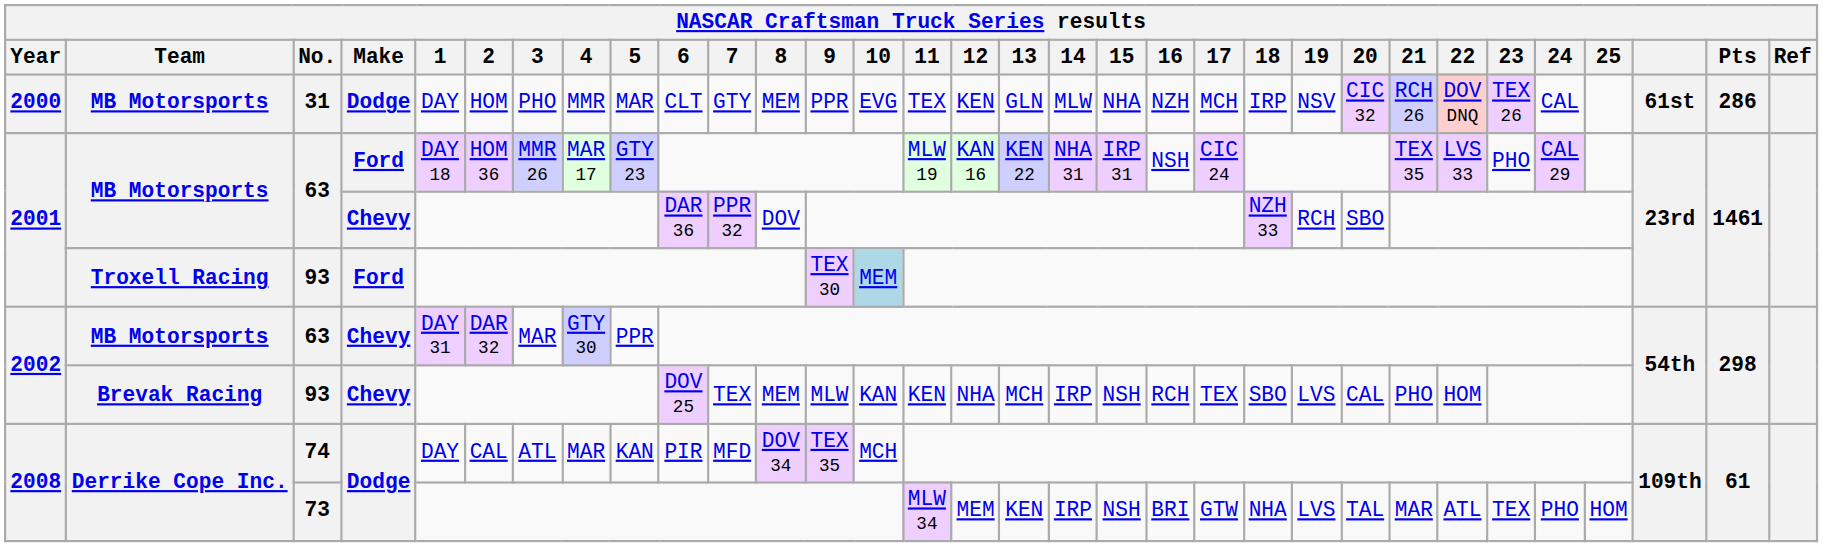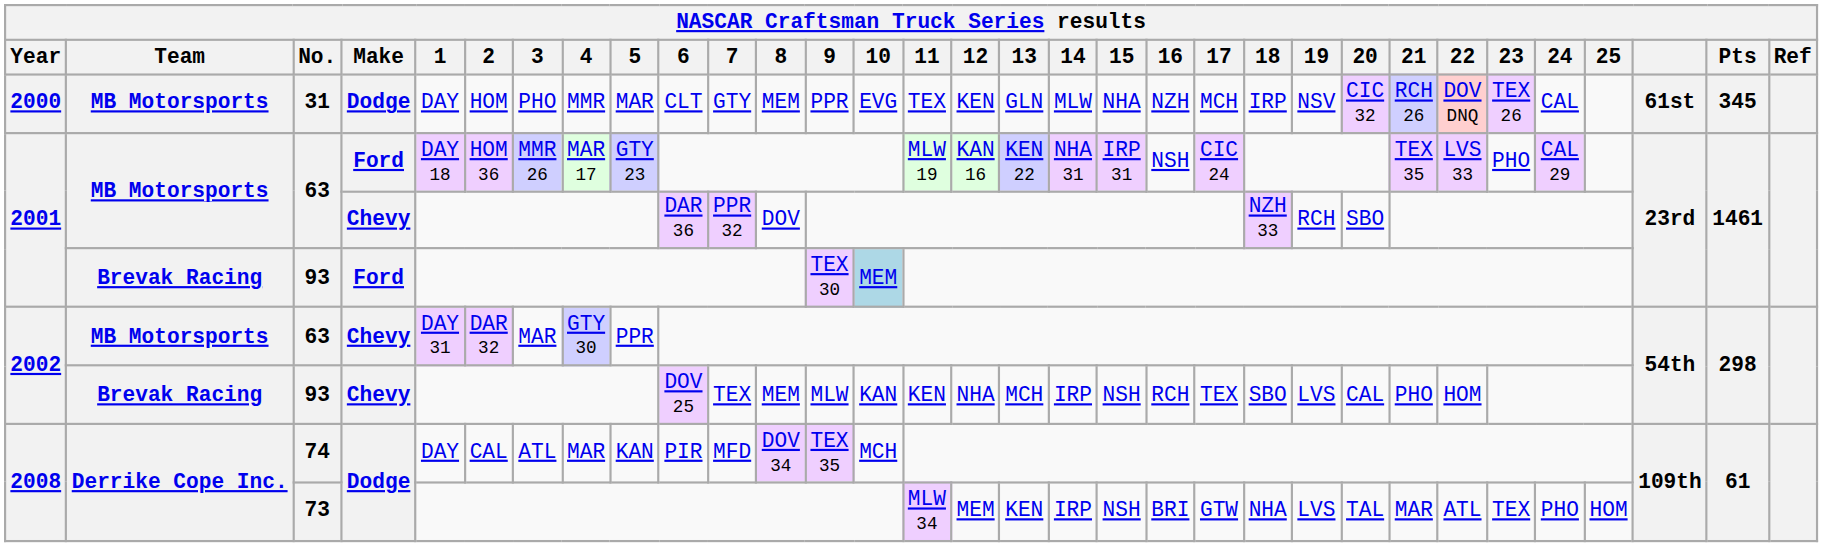31 | Pts: 286 -> 345
2001 / 93 | Team: Troxell Racing -> Brevak Racing
